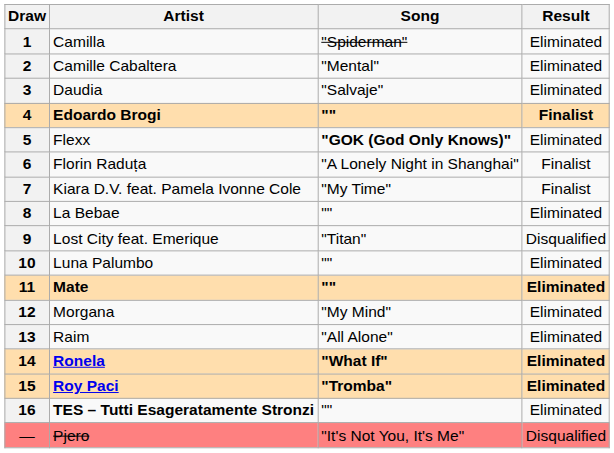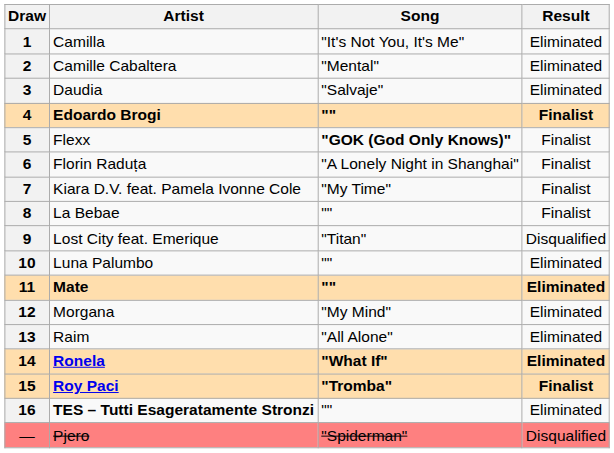1 | Song: "Spiderman" -> "It's Not You, It's Me"
5 | Result: Eliminated -> Finalist
8 | Result: Eliminated -> Finalist
15 | Result: Eliminated -> Finalist
— | Song: "It's Not You, It's Me" -> "Spiderman"
